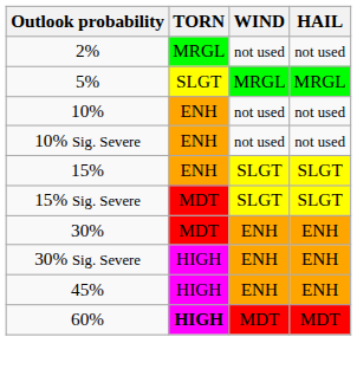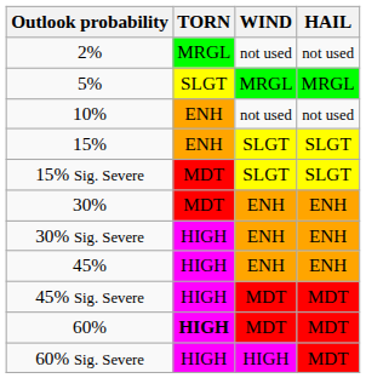- row: 10% Sig. Severe | ENH | not used | not used
+ row: 45% Sig. Severe | HIGH | MDT | MDT
+ row: 60% Sig. Severe | HIGH | HIGH | MDT
